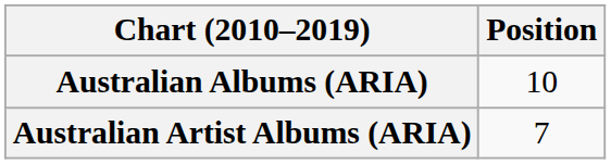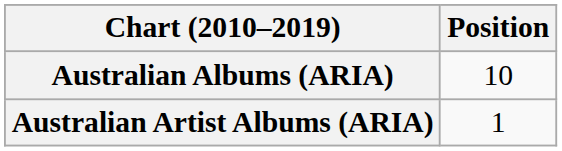Australian Artist Albums (ARIA) | Position: 7 -> 1
